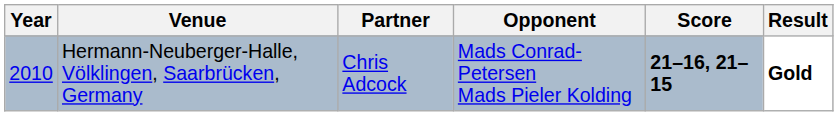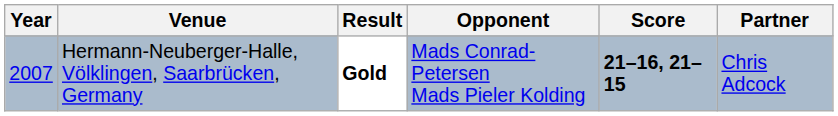columns swapped: Partner <-> Result
Hermann-Neuberger-Halle, Völklingen, Saarbrücken, Germany | Year: 2010 -> 2007
